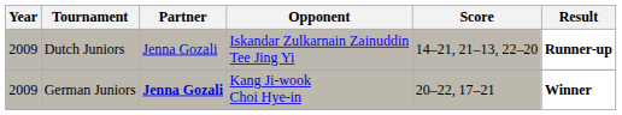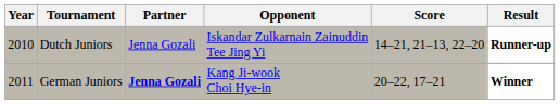Dutch Juniors | Year: 2009 -> 2010
German Juniors | Year: 2009 -> 2011
